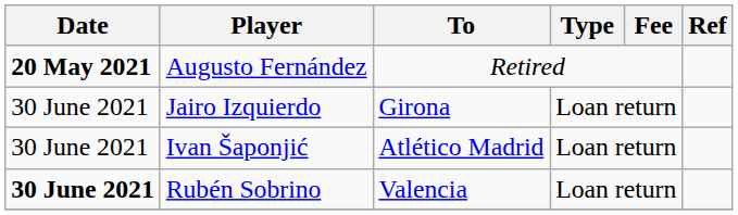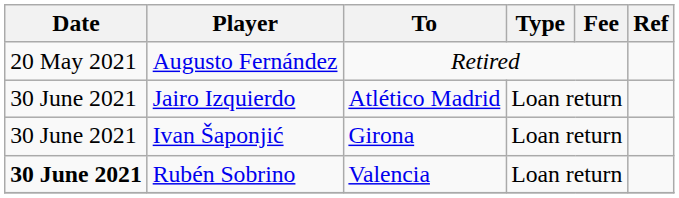Augusto Fernández | Date: bold -> normal
Jairo Izquierdo | To: Girona -> Atlético Madrid
Ivan Šaponjić | To: Atlético Madrid -> Girona
